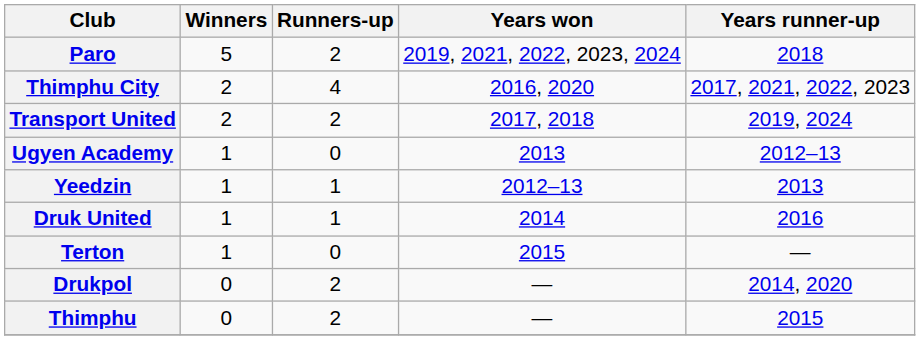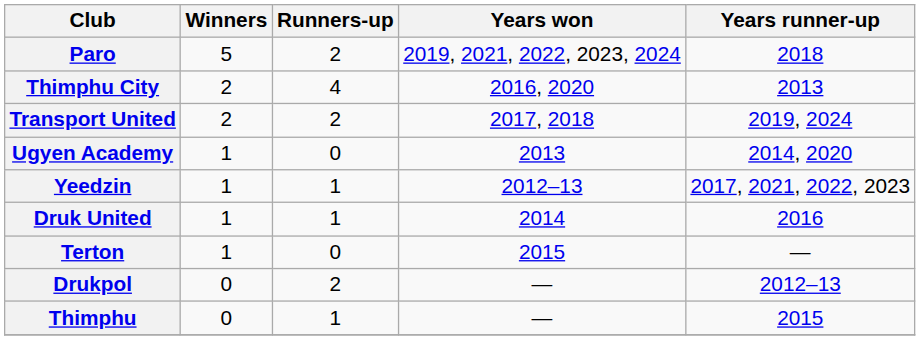Thimphu City | Years runner-up: 2017, 2021, 2022, 2023 -> 2013
Ugyen Academy | Years runner-up: 2012–13 -> 2014, 2020
Yeedzin | Years runner-up: 2013 -> 2017, 2021, 2022, 2023
Drukpol | Years runner-up: 2014, 2020 -> 2012–13
Thimphu | Runners-up: 2 -> 1
